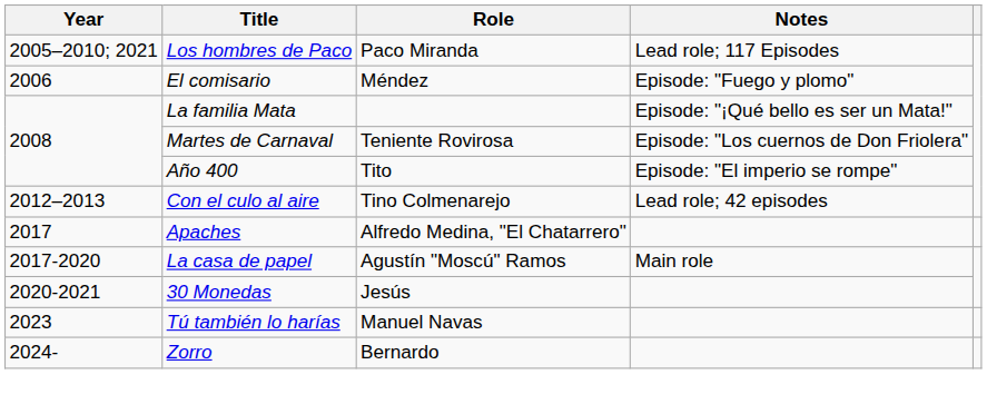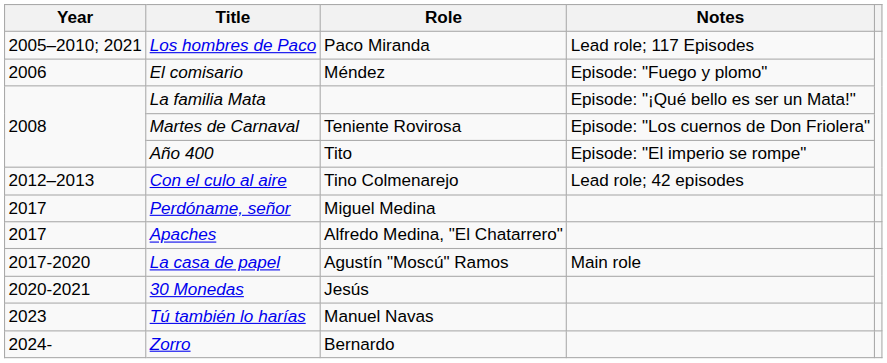+ row: 2017 | Perdóname, señor | Miguel Medina
